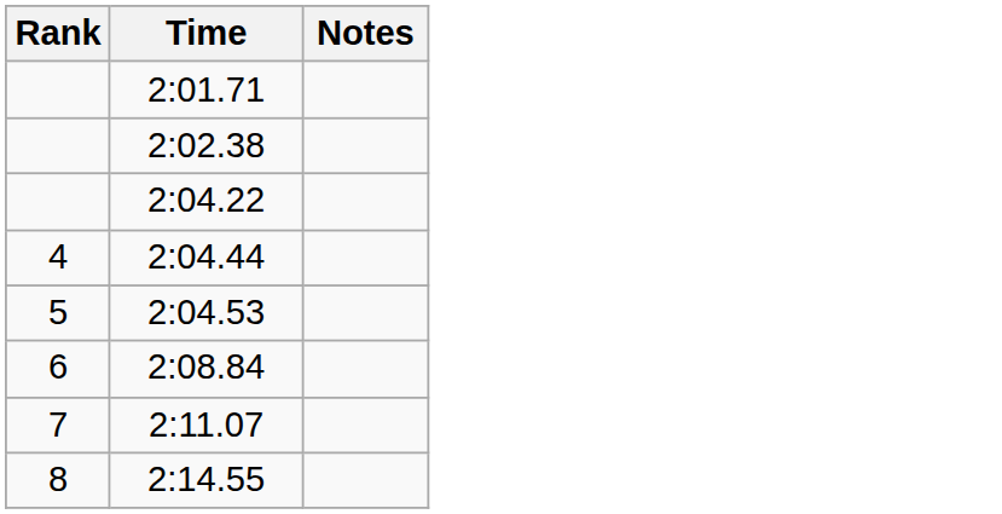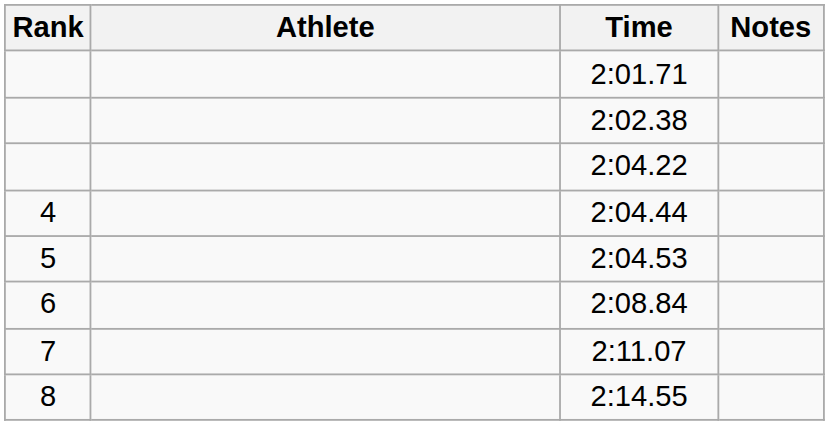+ column: Athlete
